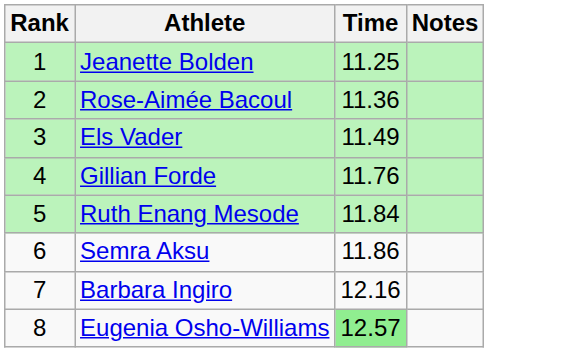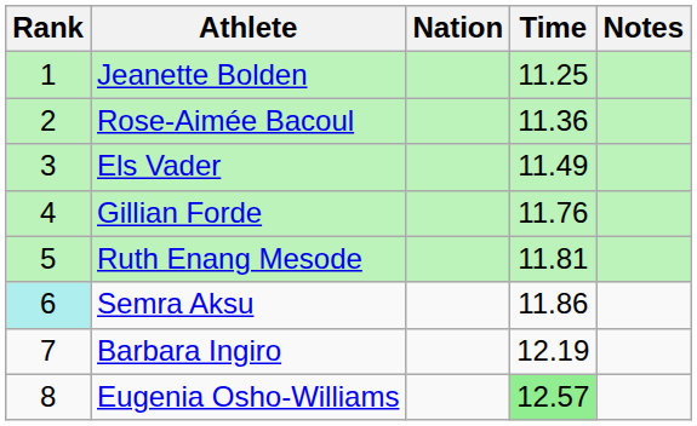+ column: Nation
Ruth Enang Mesode | Time: 11.84 -> 11.81
Semra Aksu | Rank: no background -> paleturquoise background
Barbara Ingiro | Time: 12.16 -> 12.19
